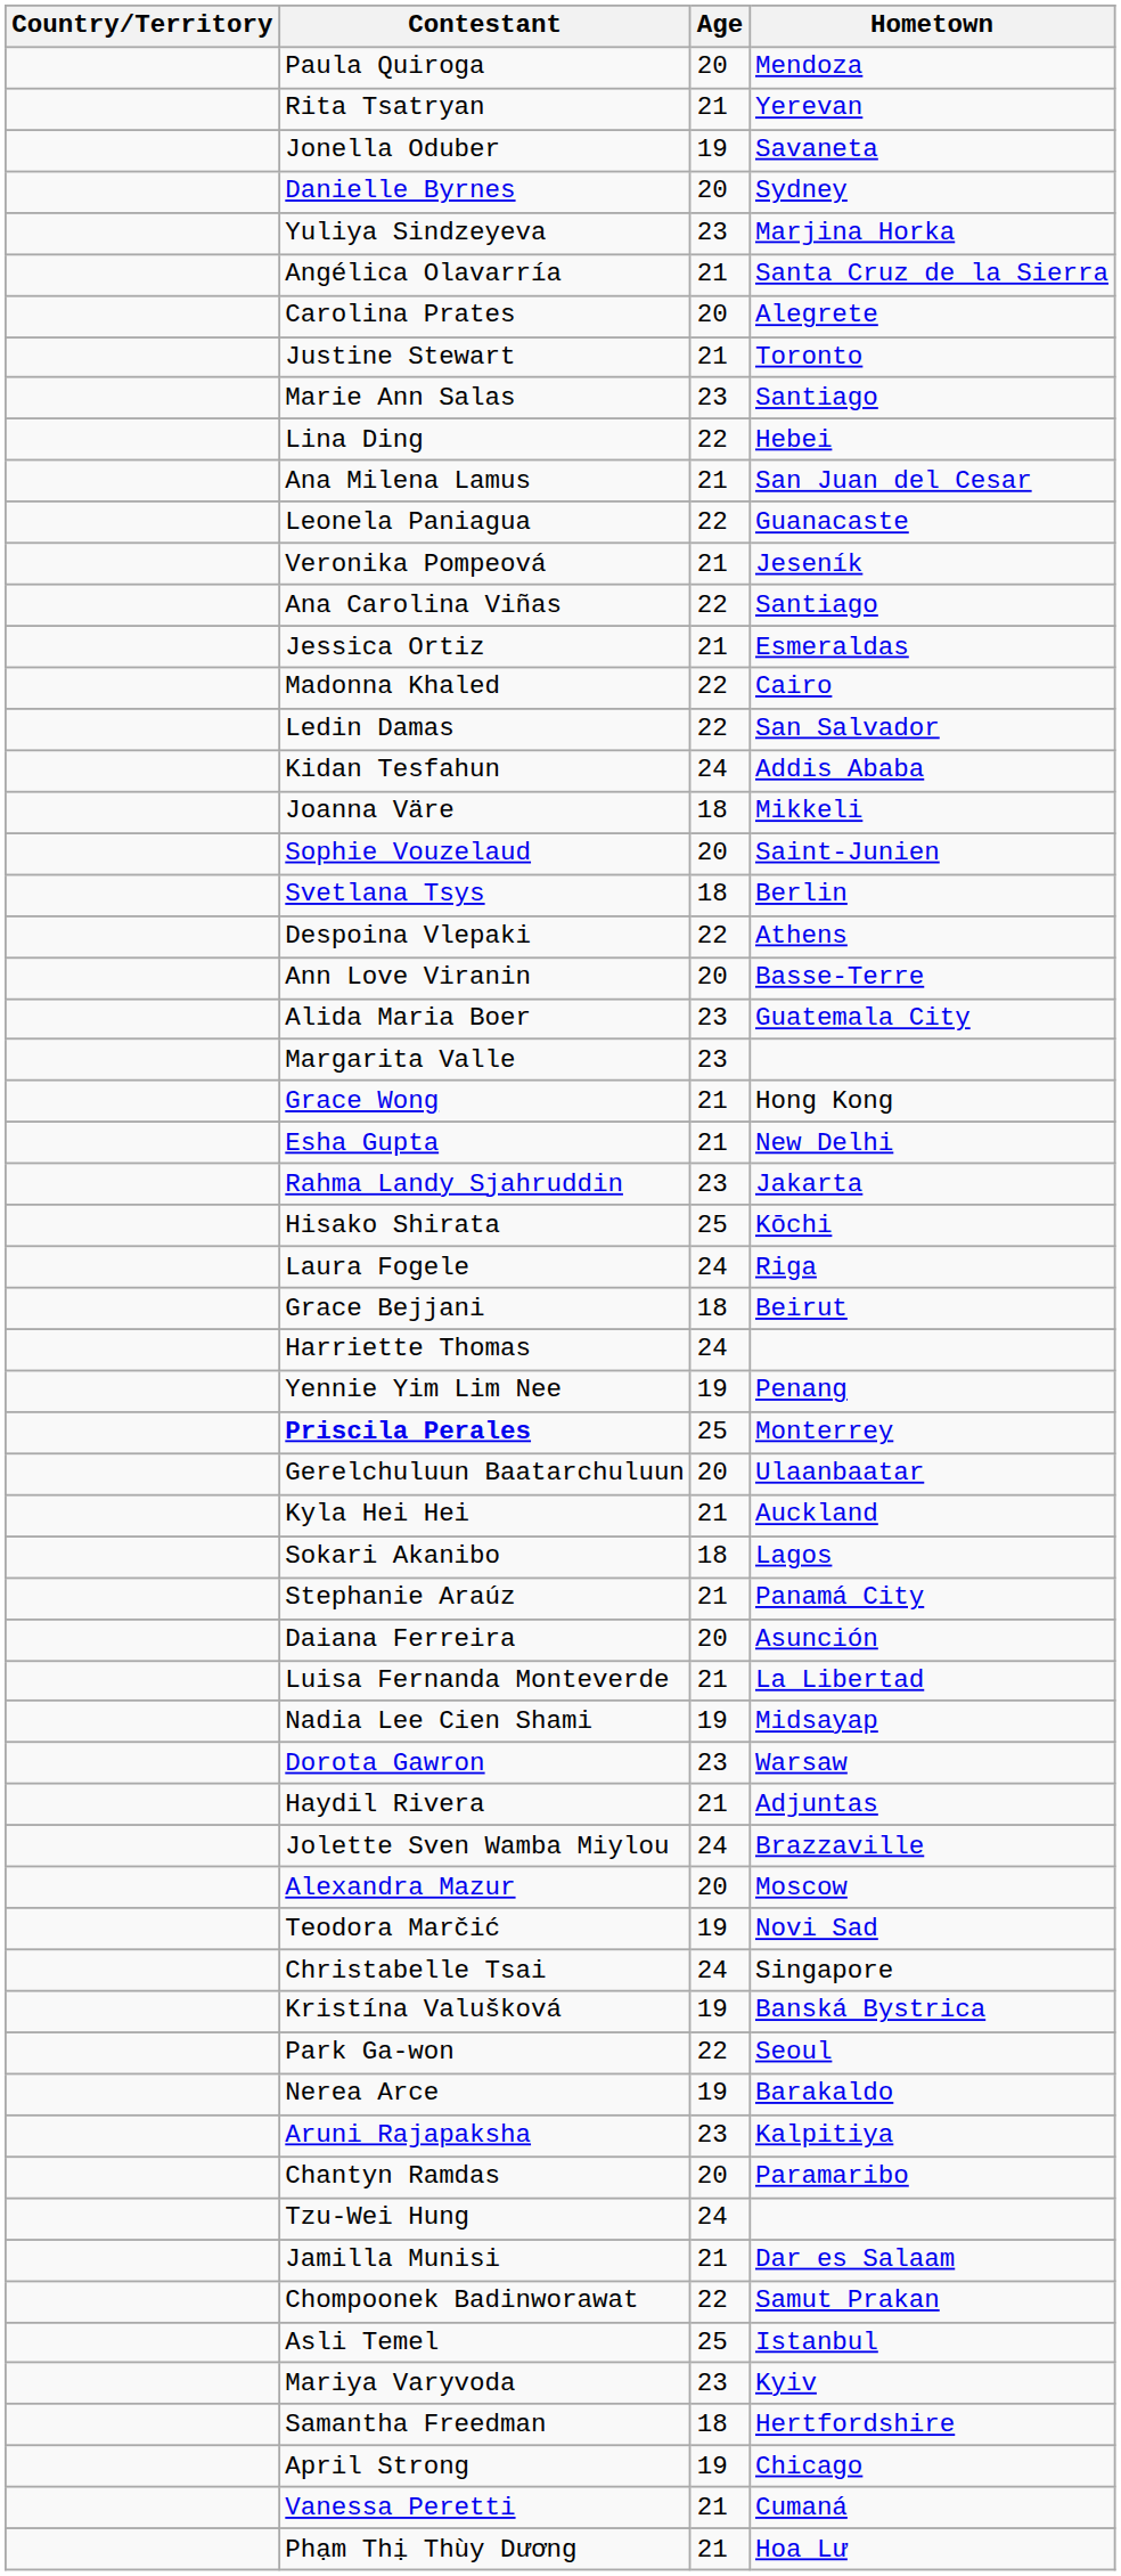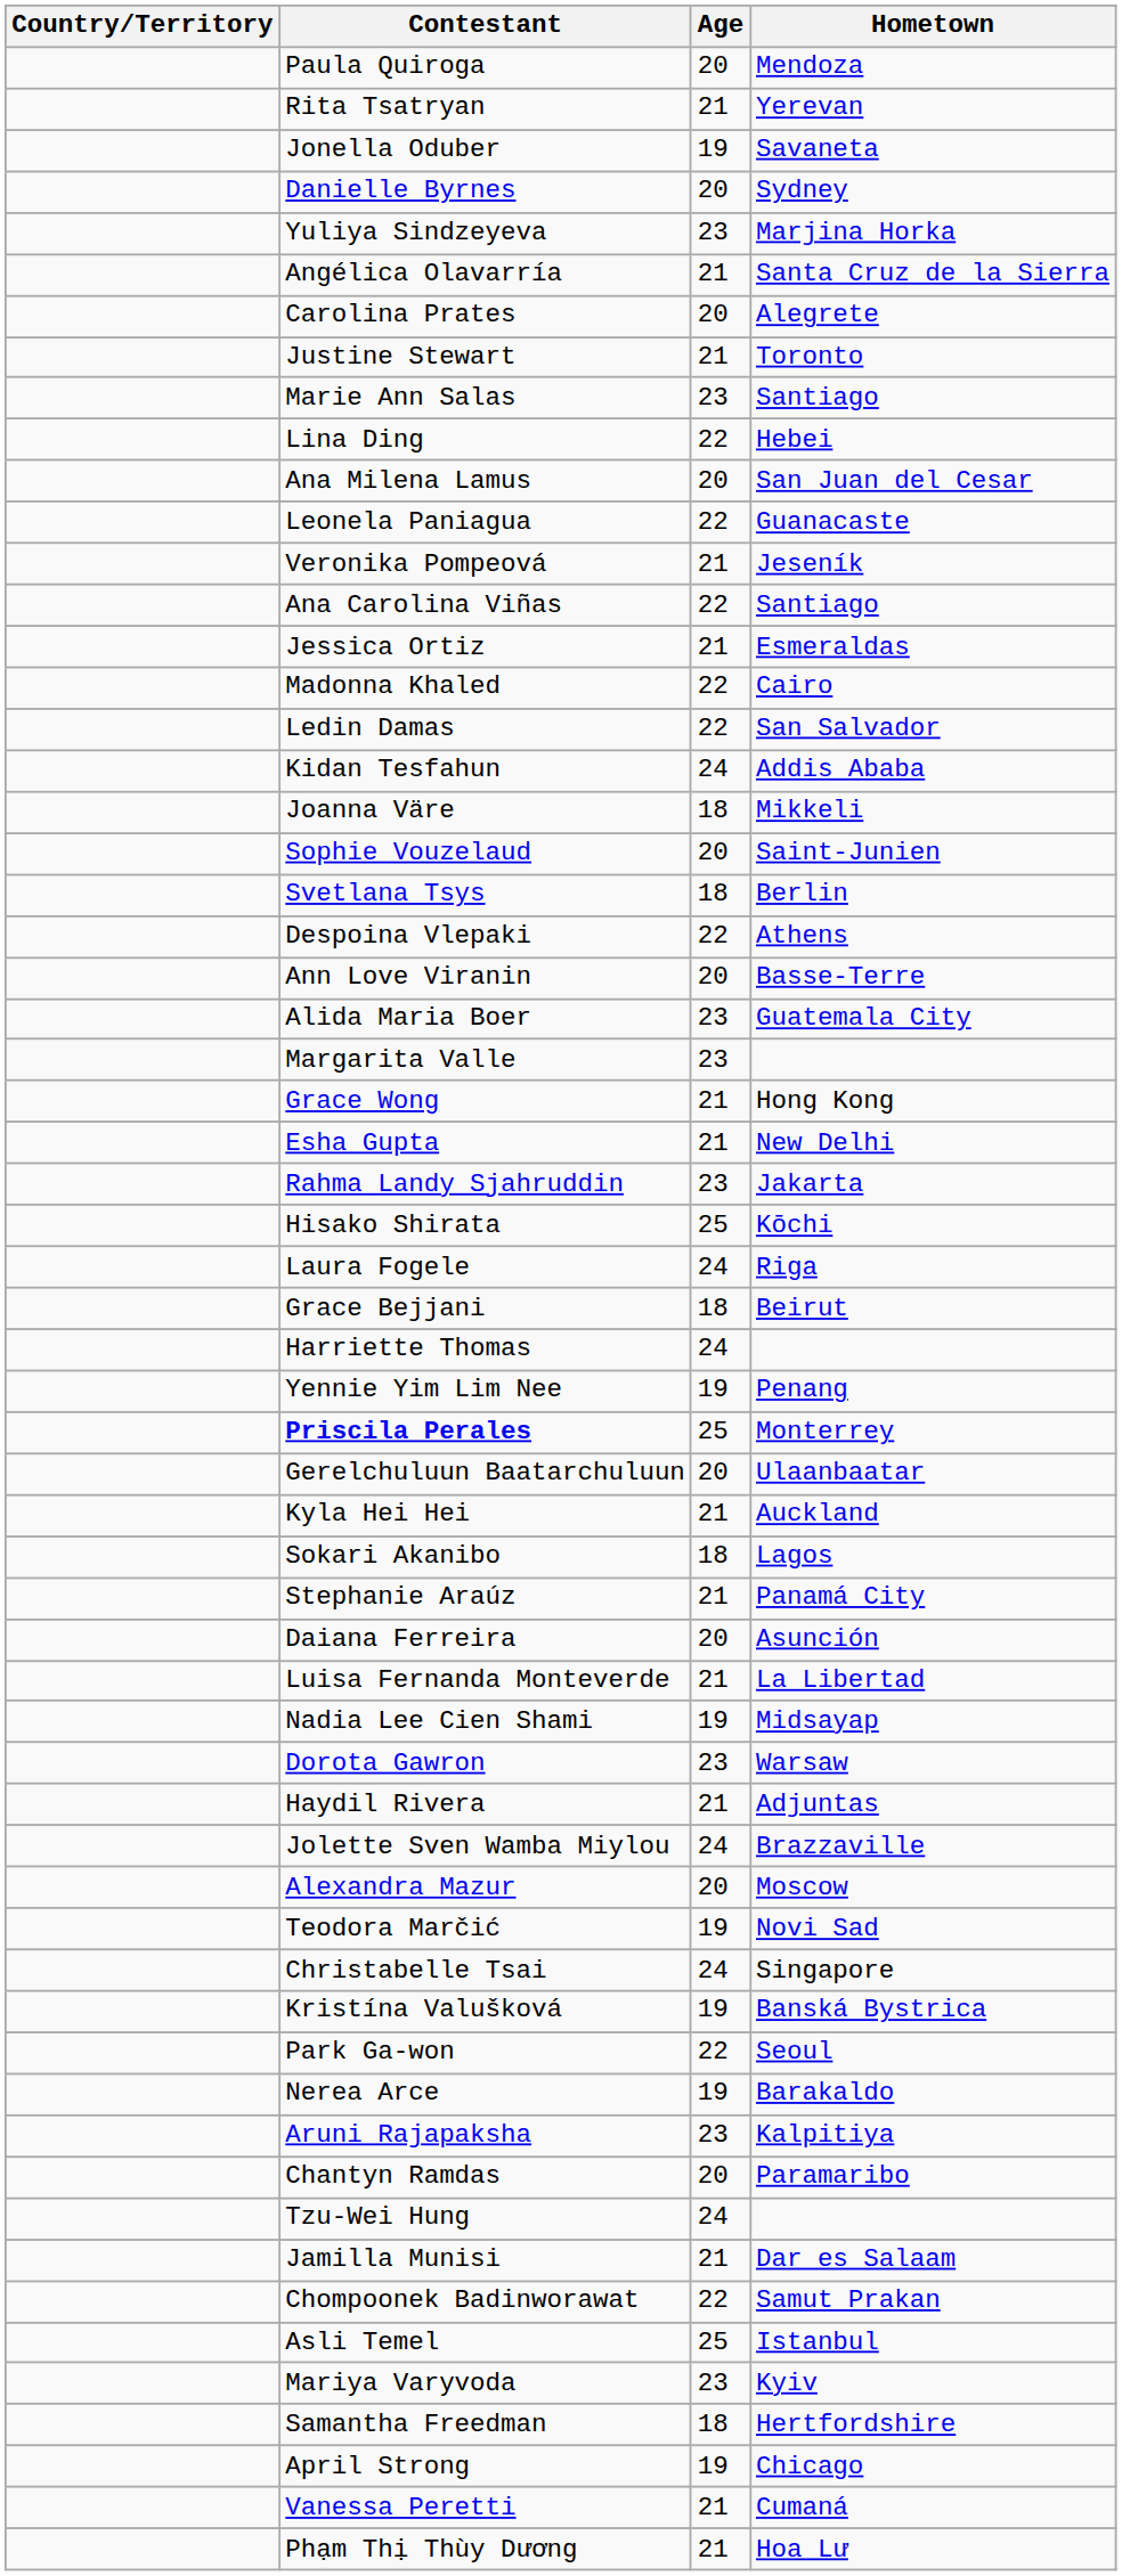Ana Milena Lamus | Age: 21 -> 20
